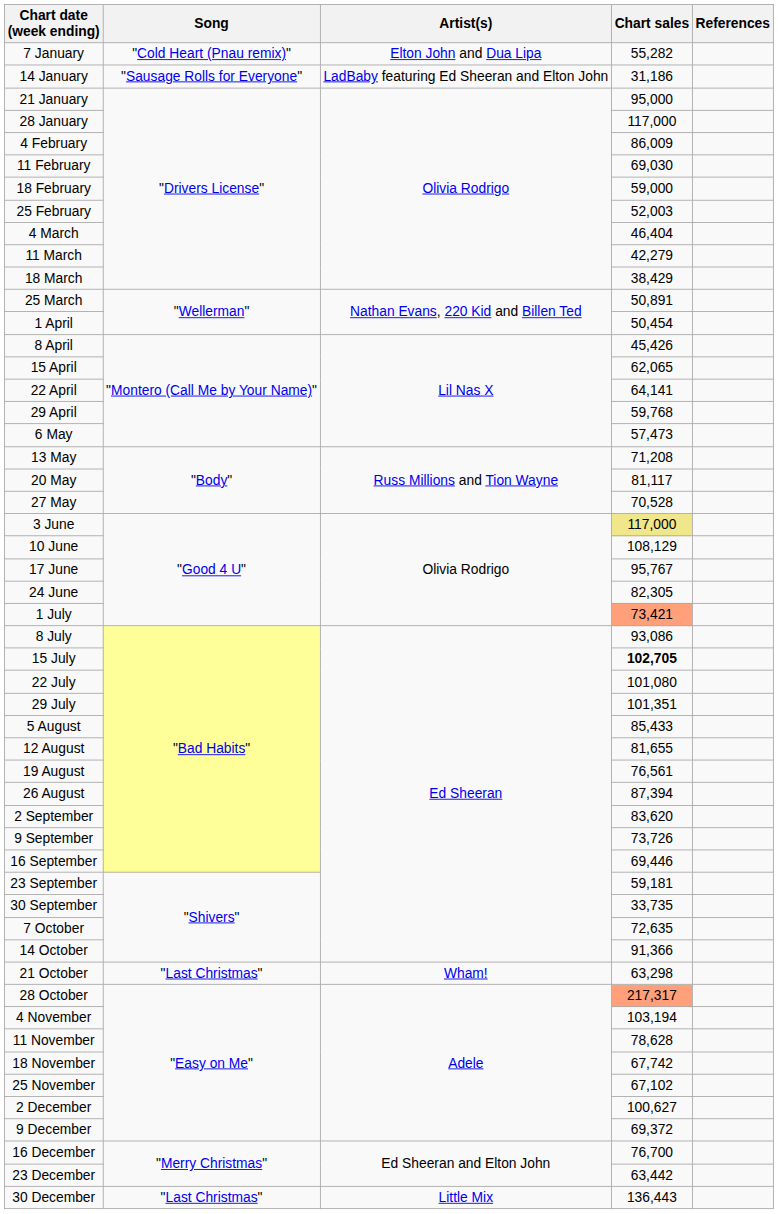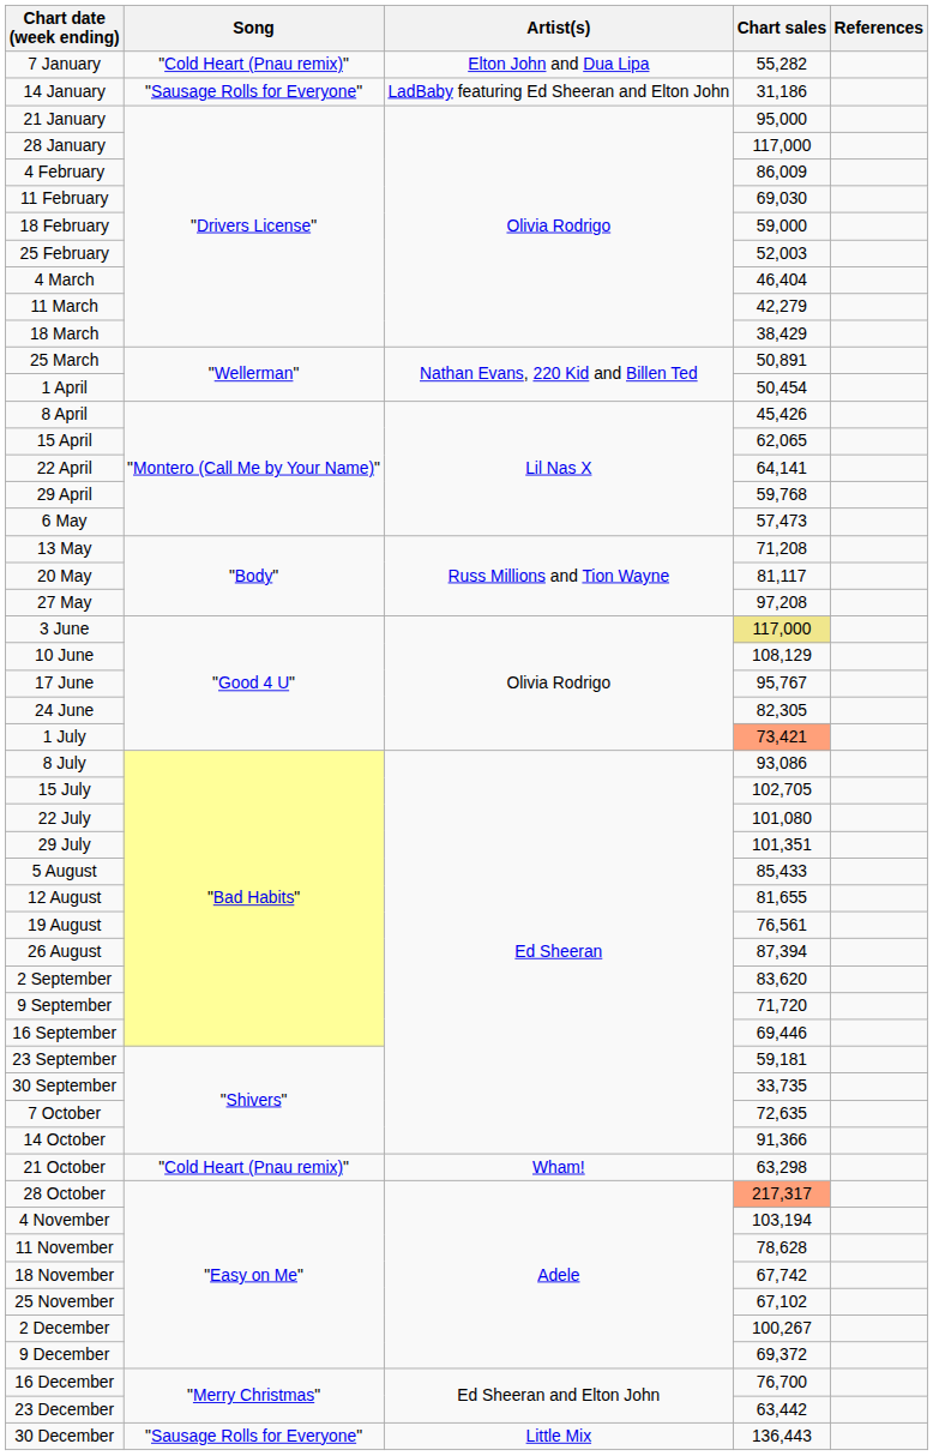27 May | Chart sales: 70,528 -> 97,208
15 July | Chart sales: bold -> normal
9 September | Chart sales: 73,726 -> 71,720
21 October | Song: "Last Christmas" -> "Cold Heart (Pnau remix)"
2 December | Chart sales: 100,627 -> 100,267
30 December | Song: "Last Christmas" -> "Sausage Rolls for Everyone"
